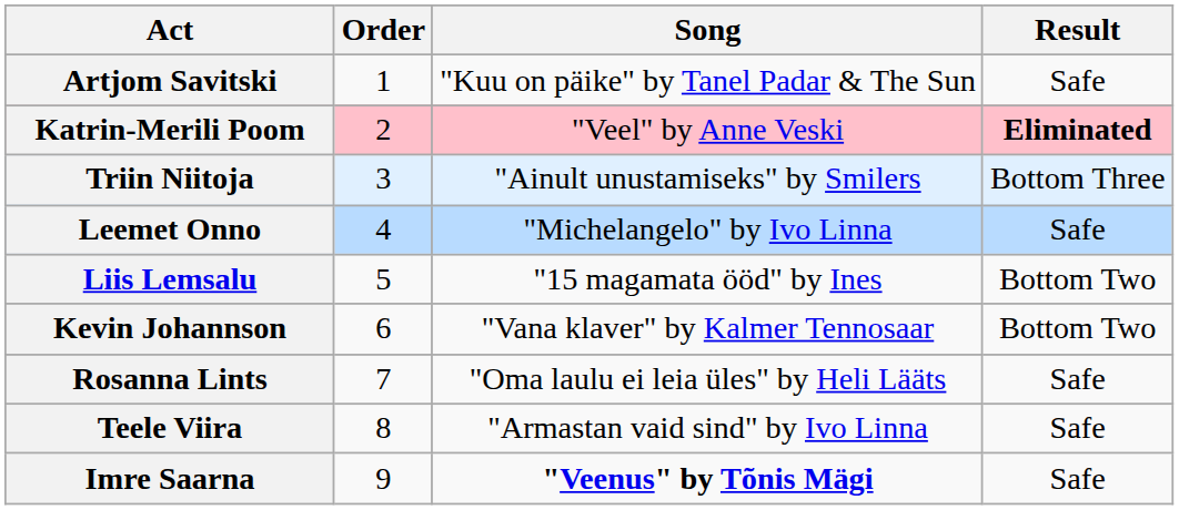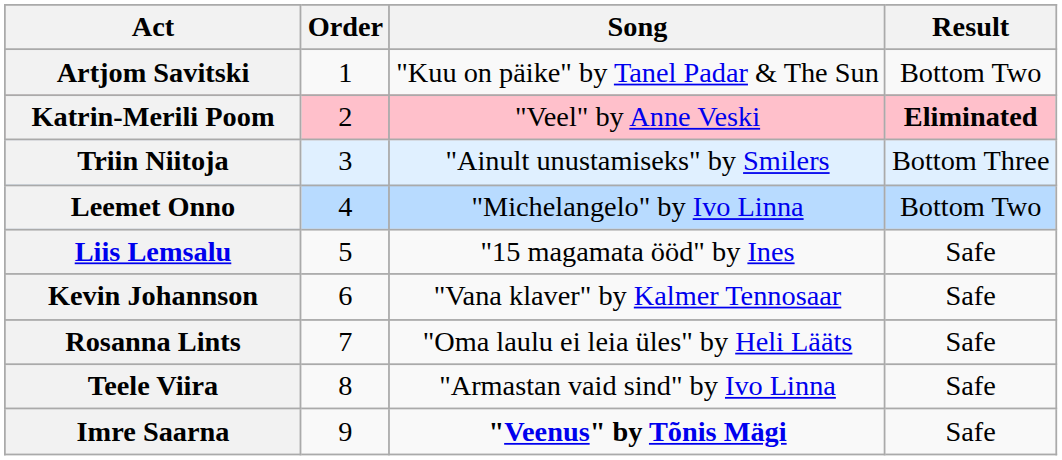Artjom Savitski | Result: Safe -> Bottom Two
Leemet Onno | Result: Safe -> Bottom Two
Liis Lemsalu | Result: Bottom Two -> Safe
Kevin Johannson | Result: Bottom Two -> Safe
